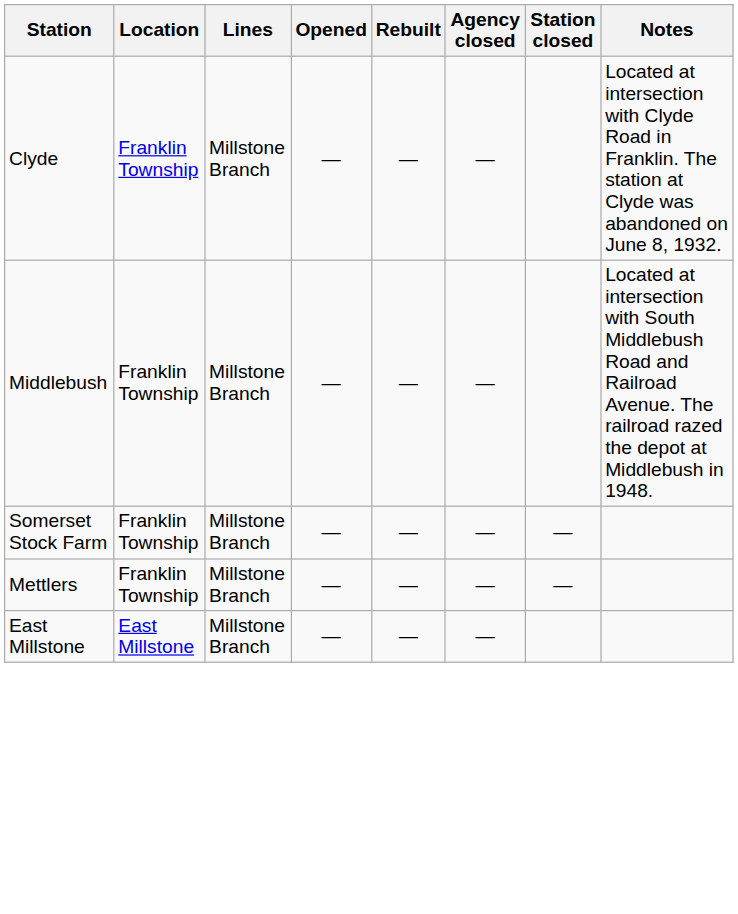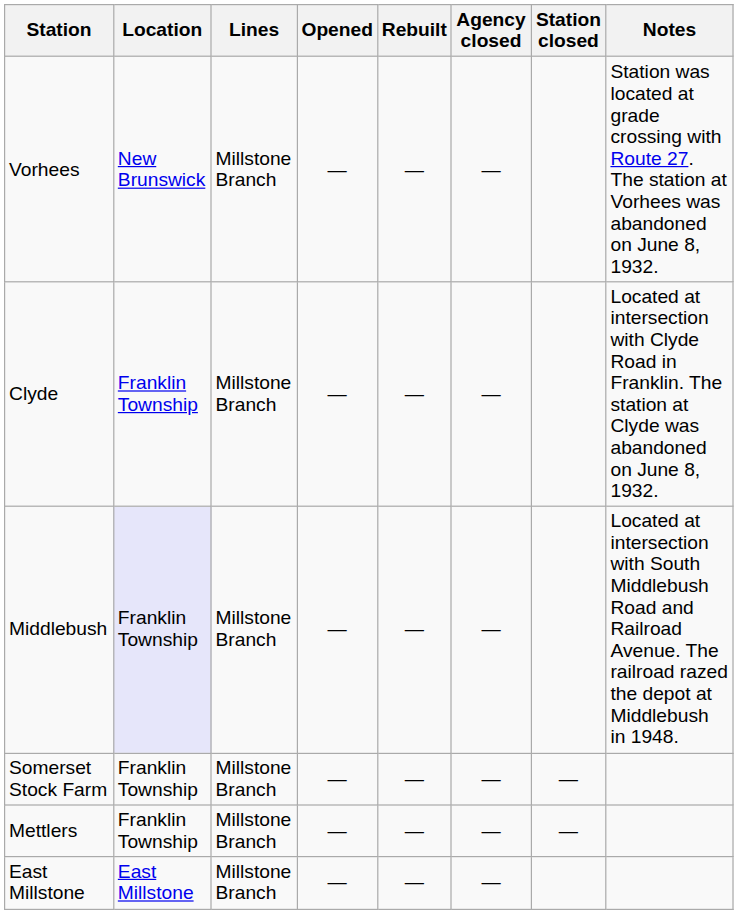+ row: Vorhees | New Brunswick | Millstone Branch | — | — | — | Station was located at grade crossing with Route 27. The station at Vorhees was abandoned on June 8, 1932.
Middlebush | Location: no background -> lavender background
